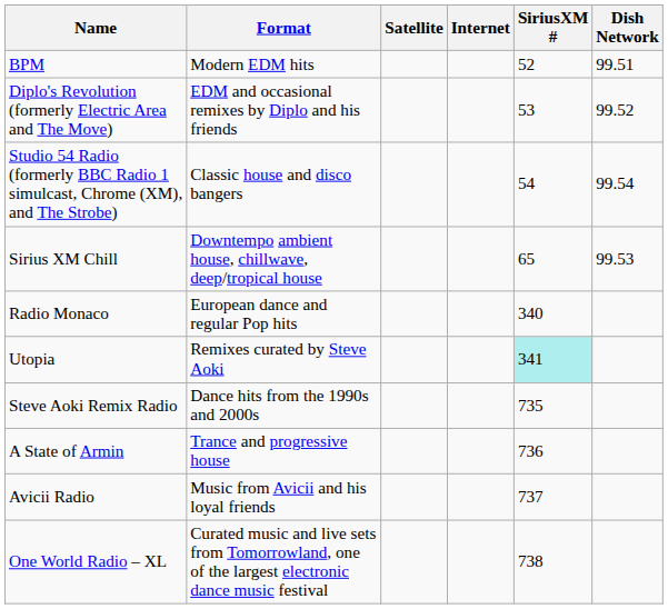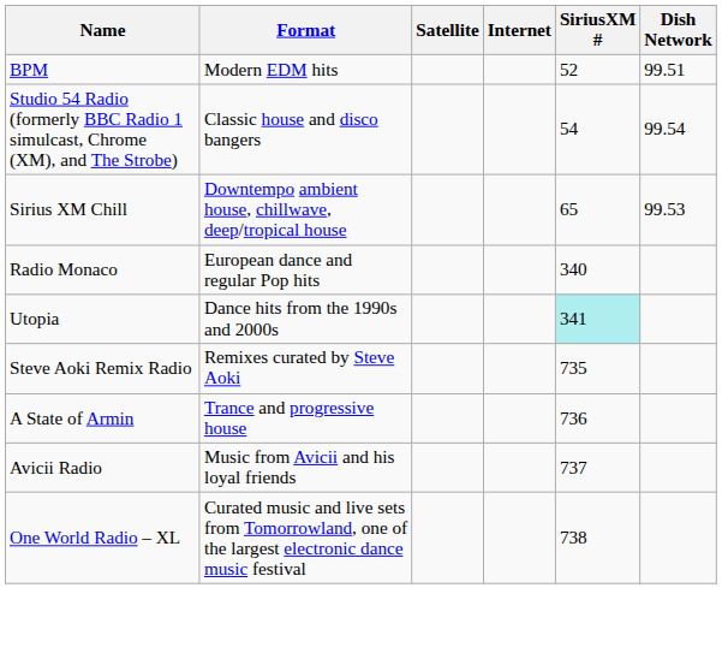- row: Diplo's Revolution (formerly Electric Area and The Move) | EDM and occasional remixes by Diplo and his friends | 53 | 99.52
Utopia | Format: Remixes curated by Steve Aoki -> Dance hits from the 1990s and 2000s
Steve Aoki Remix Radio | Format: Dance hits from the 1990s and 2000s -> Remixes curated by Steve Aoki
